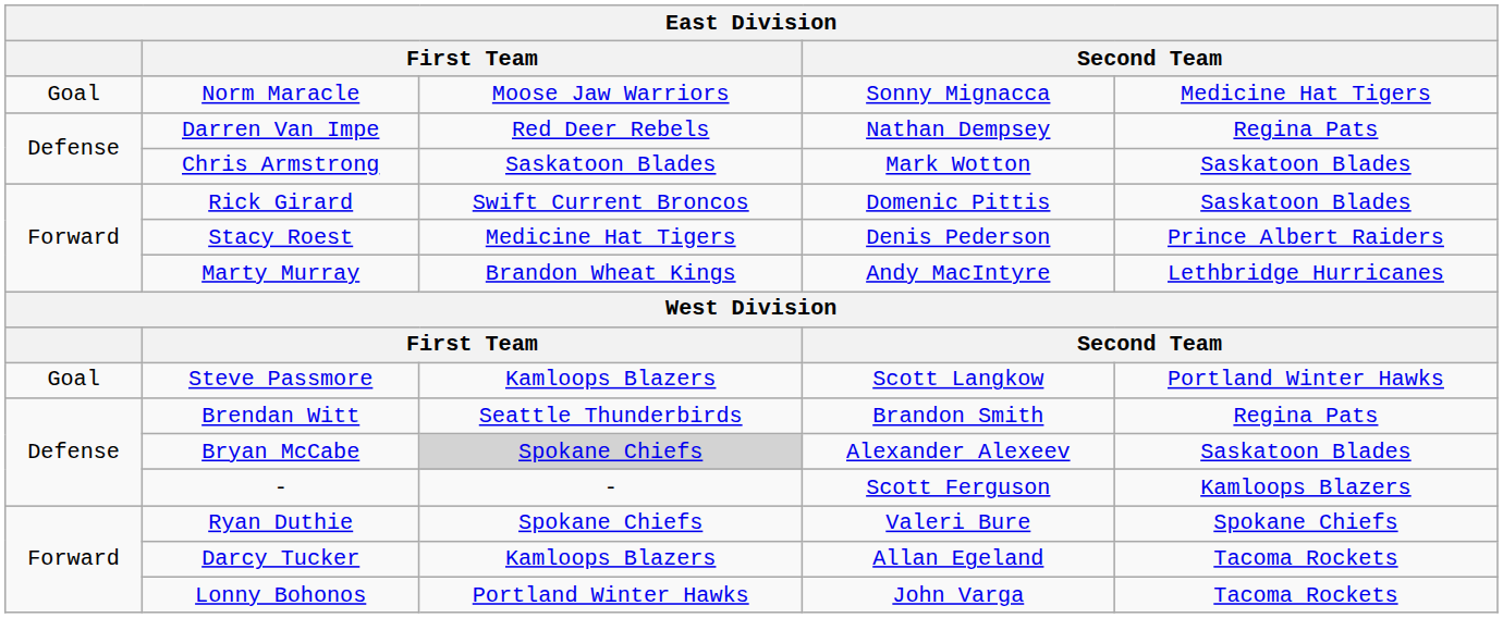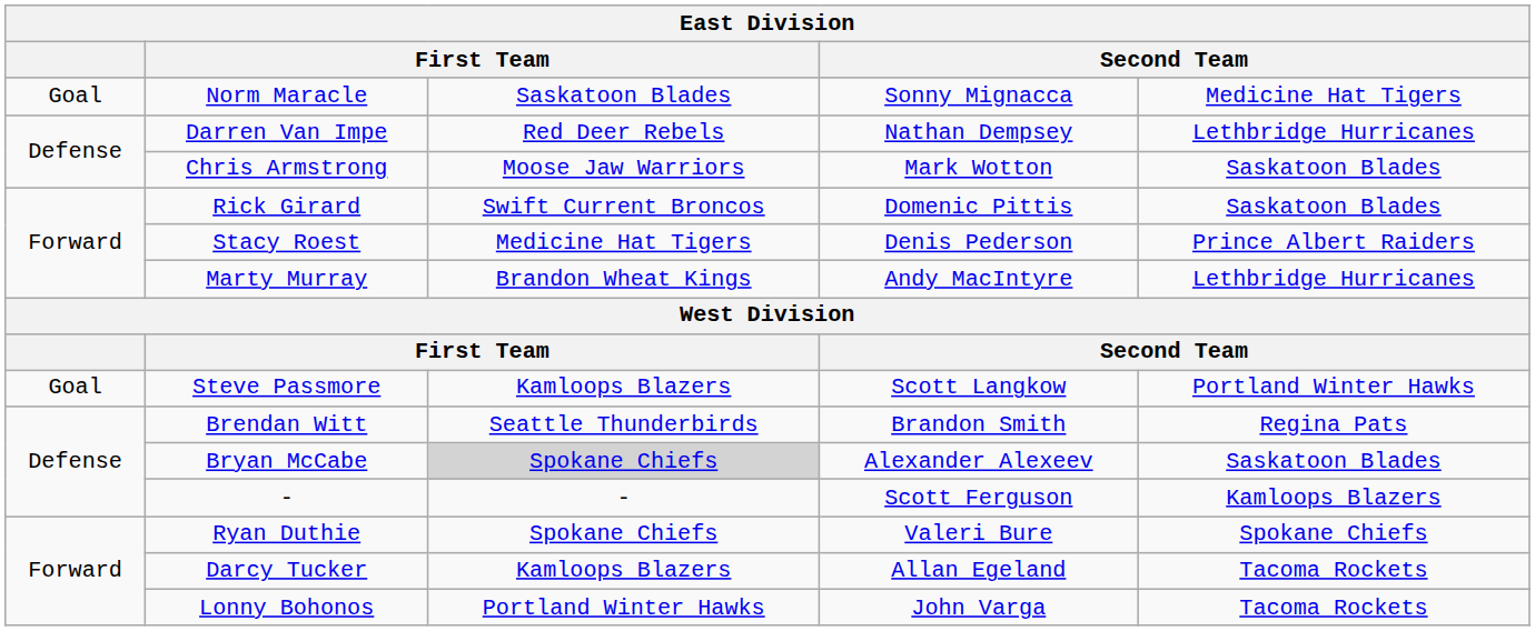Norm Maracle | column 3: Moose Jaw Warriors -> Saskatoon Blades
Darren Van Impe | column 5: Regina Pats -> Lethbridge Hurricanes
Chris Armstrong | column 3: Saskatoon Blades -> Moose Jaw Warriors
